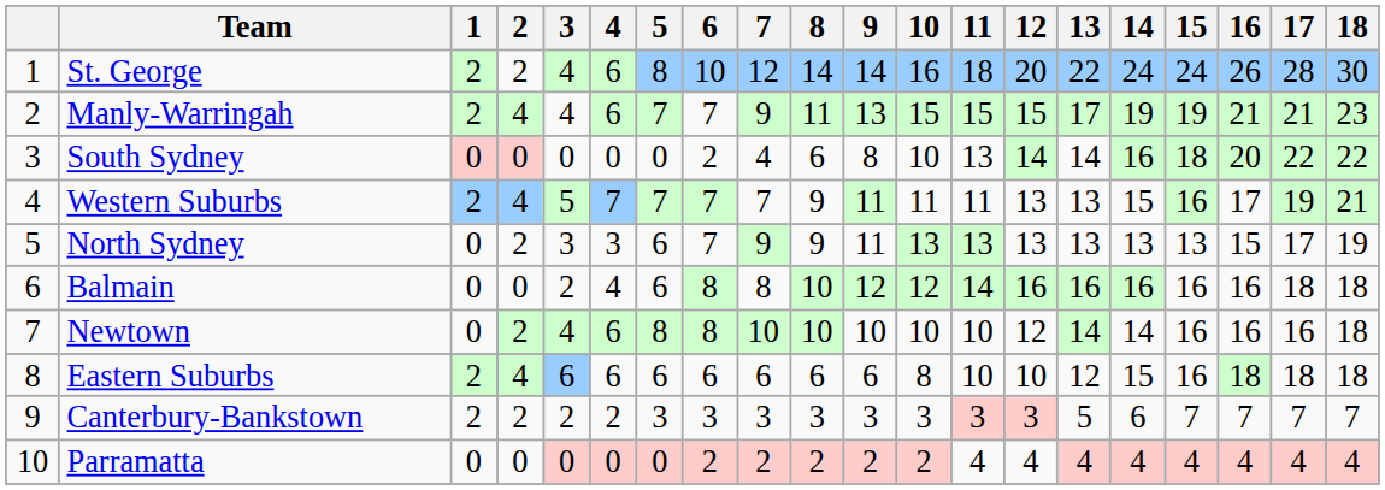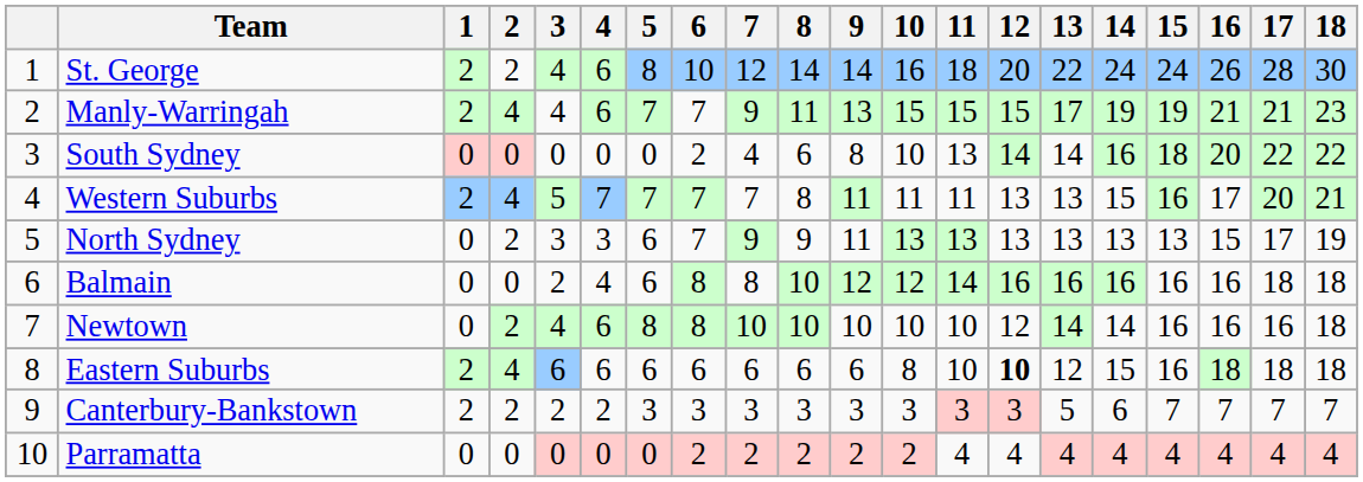Western Suburbs | 8: 9 -> 8
Western Suburbs | 17: 19 -> 20
Eastern Suburbs | 12: normal -> bold
